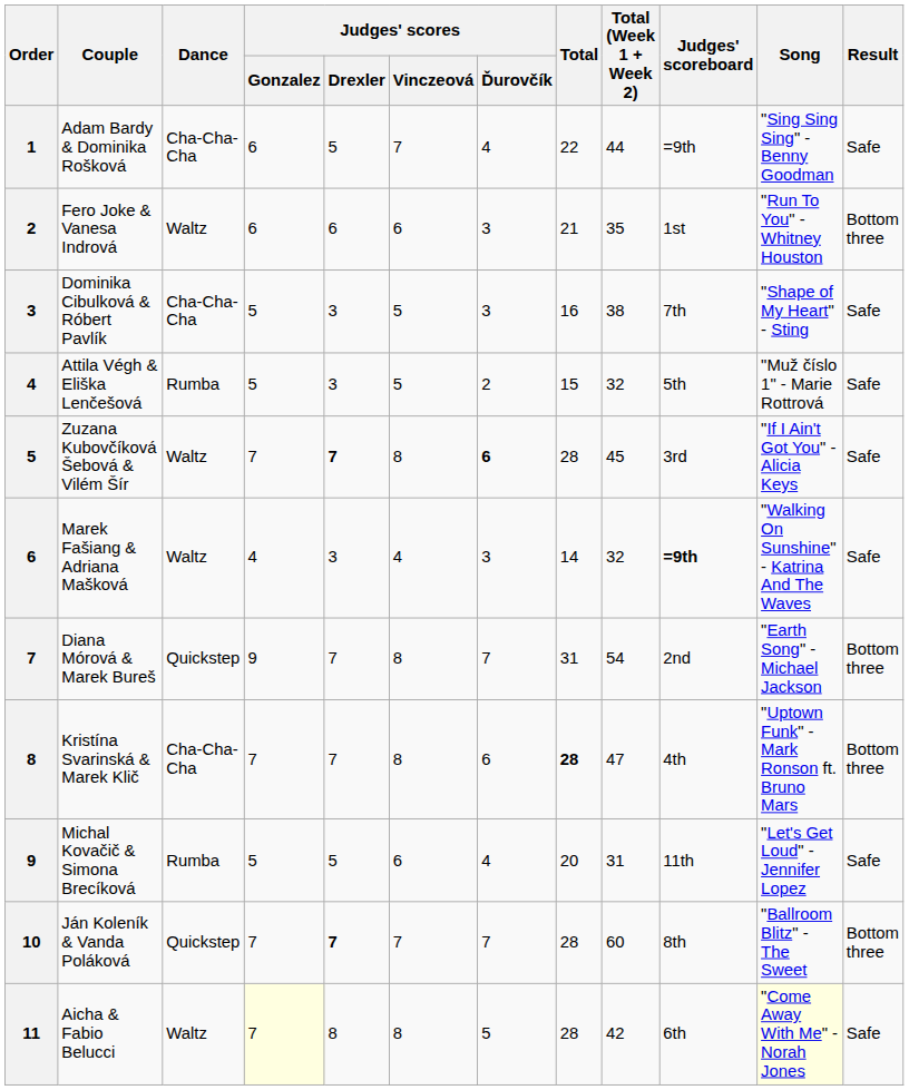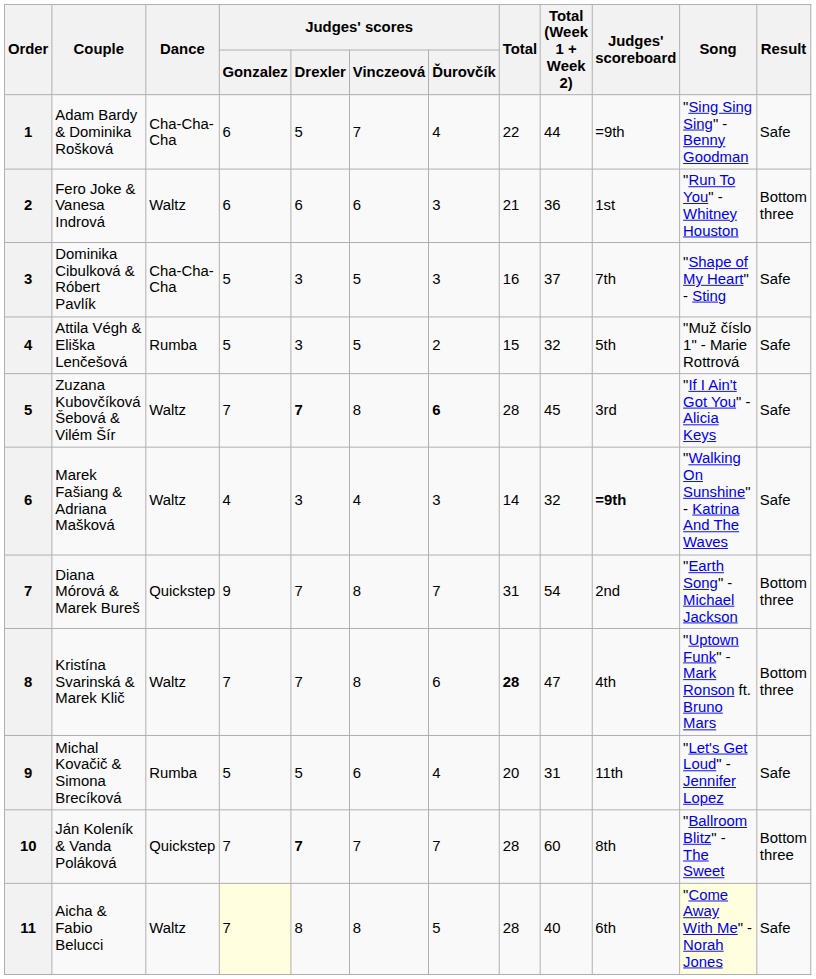Fero Joke & Vanesa Indrová | Total (Week 1 + Week 2): 35 -> 36
Dominika Cibulková & Róbert Pavlík | Total (Week 1 + Week 2): 38 -> 37
Kristína Svarinská & Marek Klič | Dance: Cha-Cha-Cha -> Waltz
Aicha & Fabio Belucci | Total (Week 1 + Week 2): 42 -> 40
